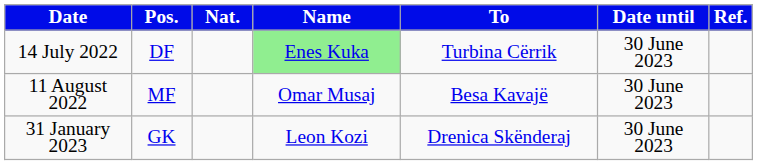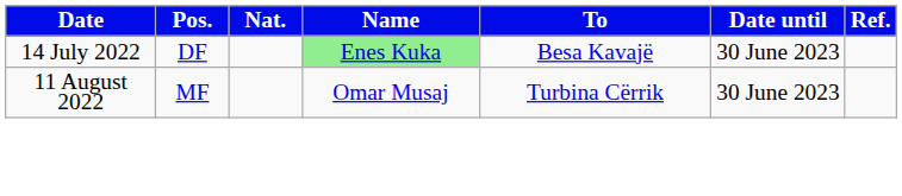14 July 2022 | To: Turbina Cërrik -> Besa Kavajë
11 August 2022 | To: Besa Kavajë -> Turbina Cërrik
- row: 31 January 2023 | GK | Leon Kozi | Drenica Skënderaj | 30 June 2023
